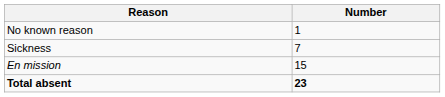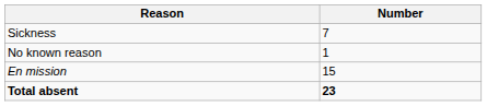rows swapped: Sickness <-> No known reason
